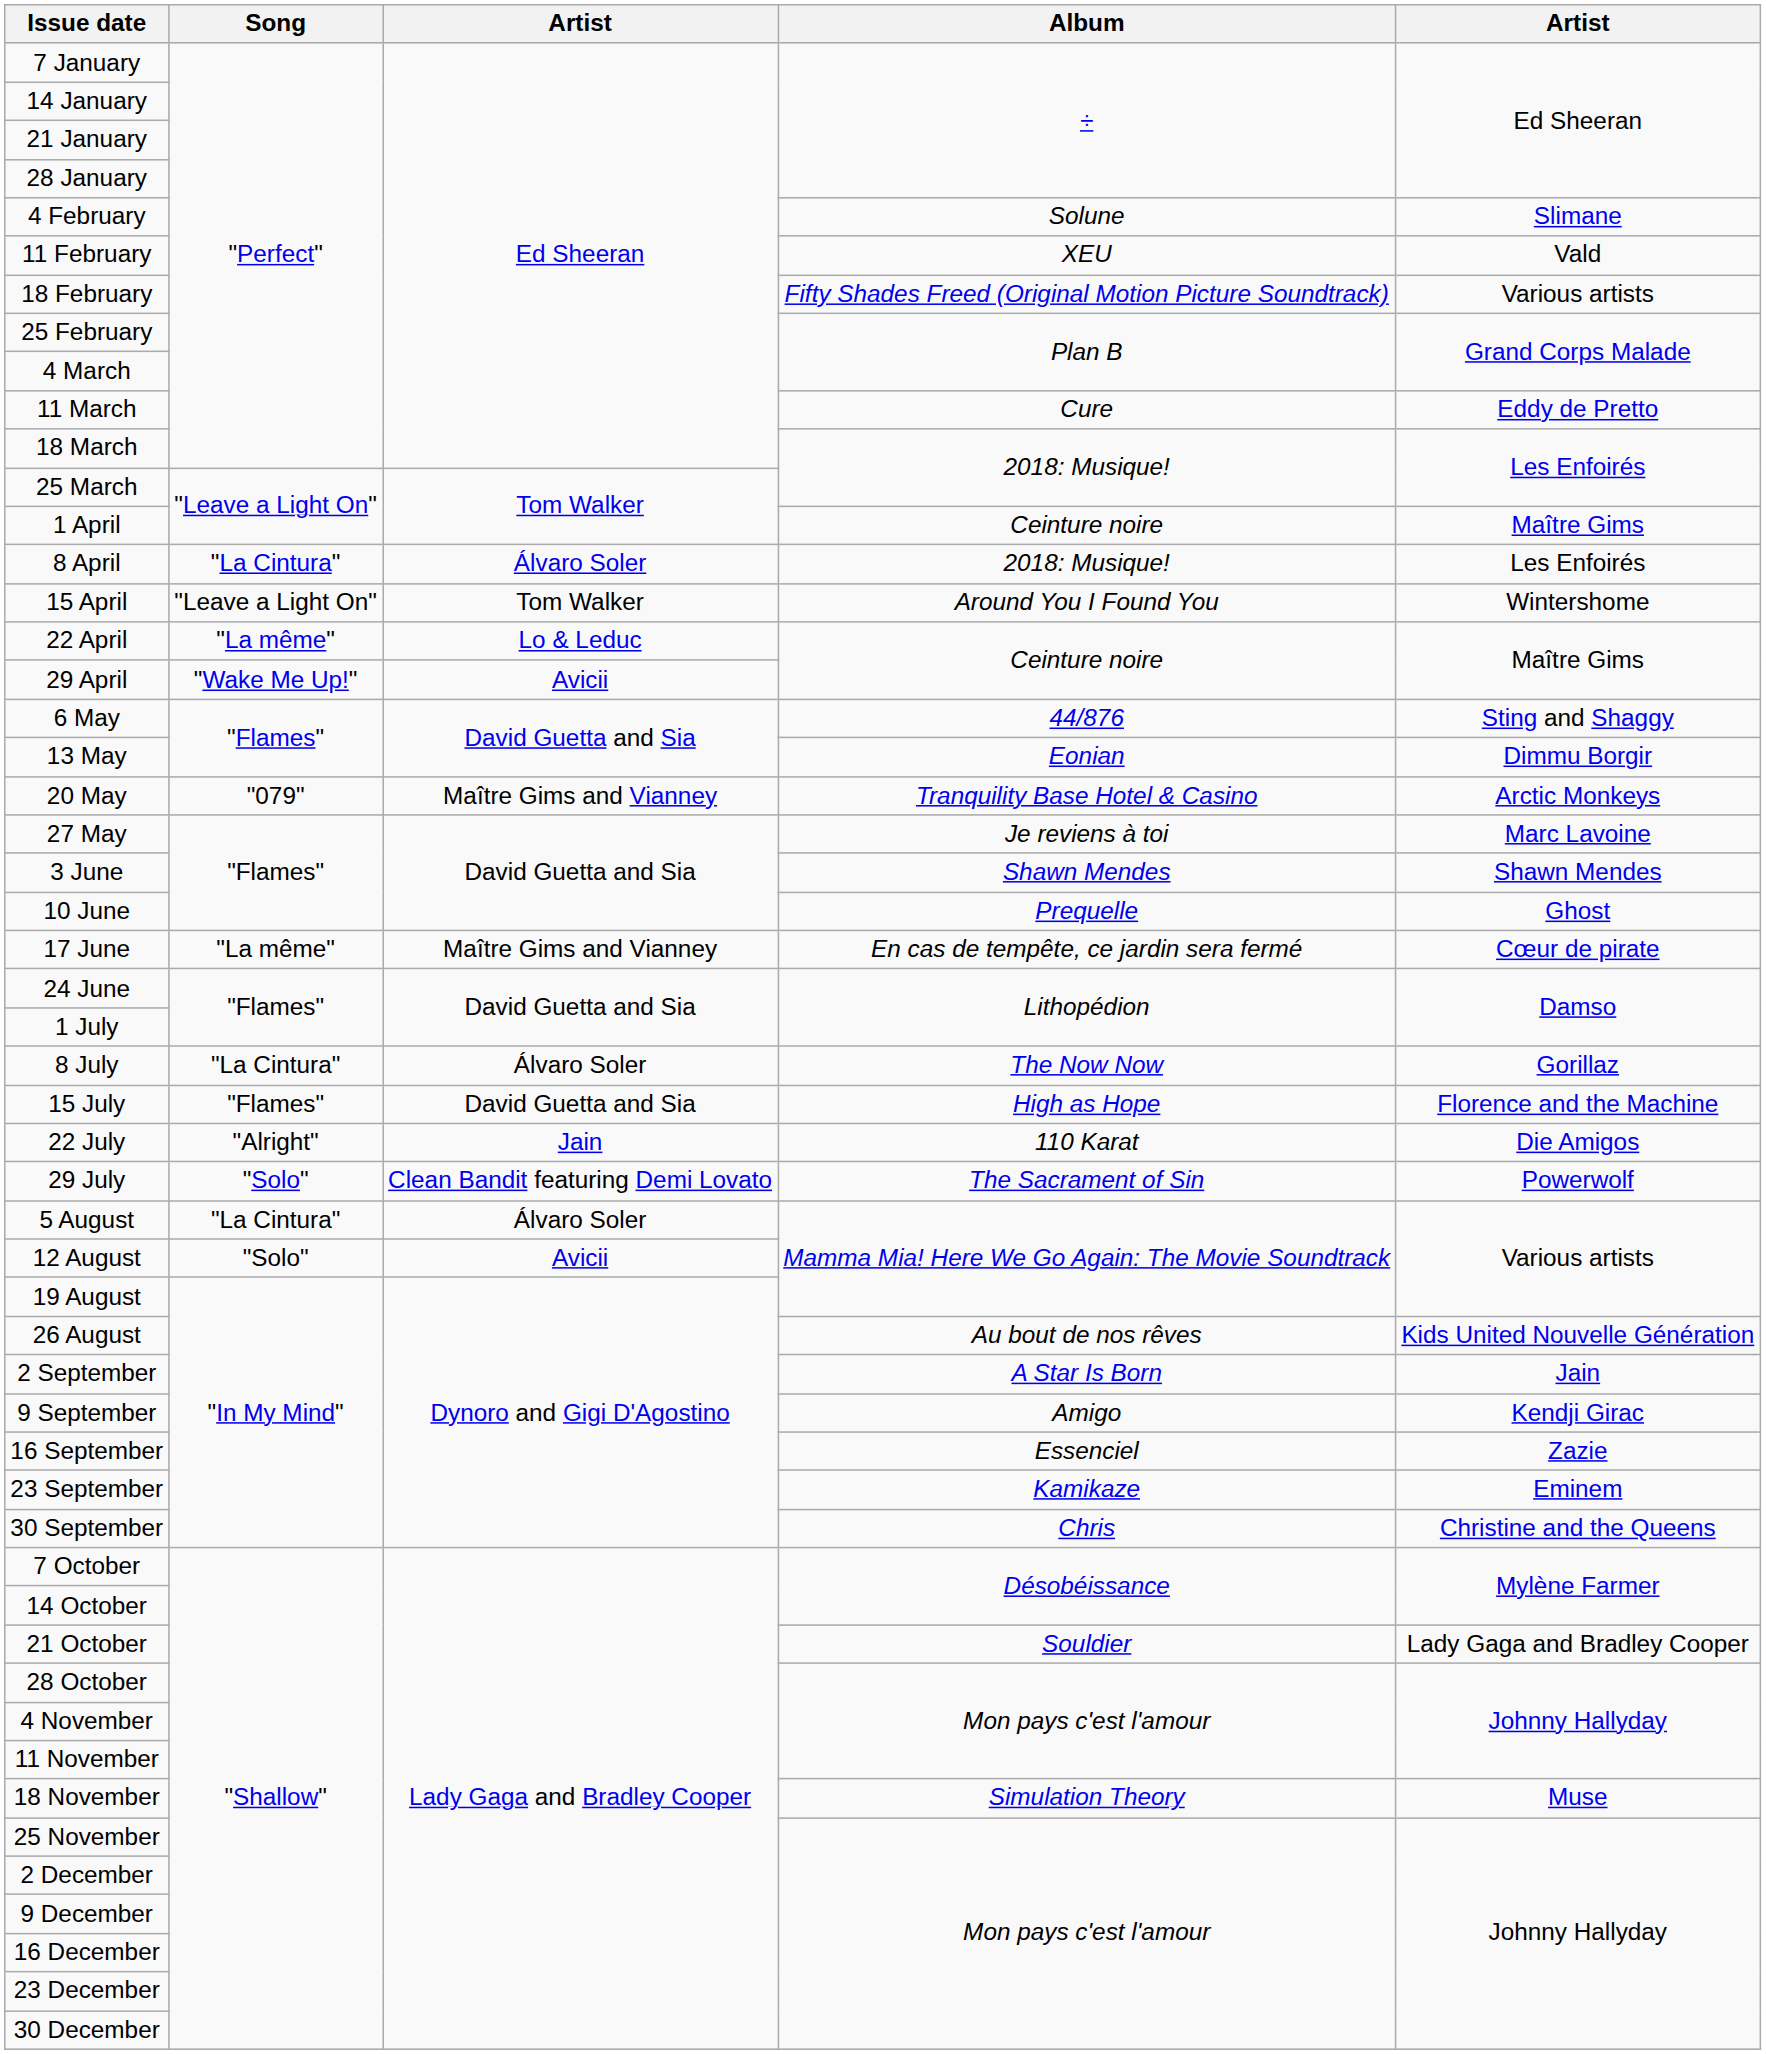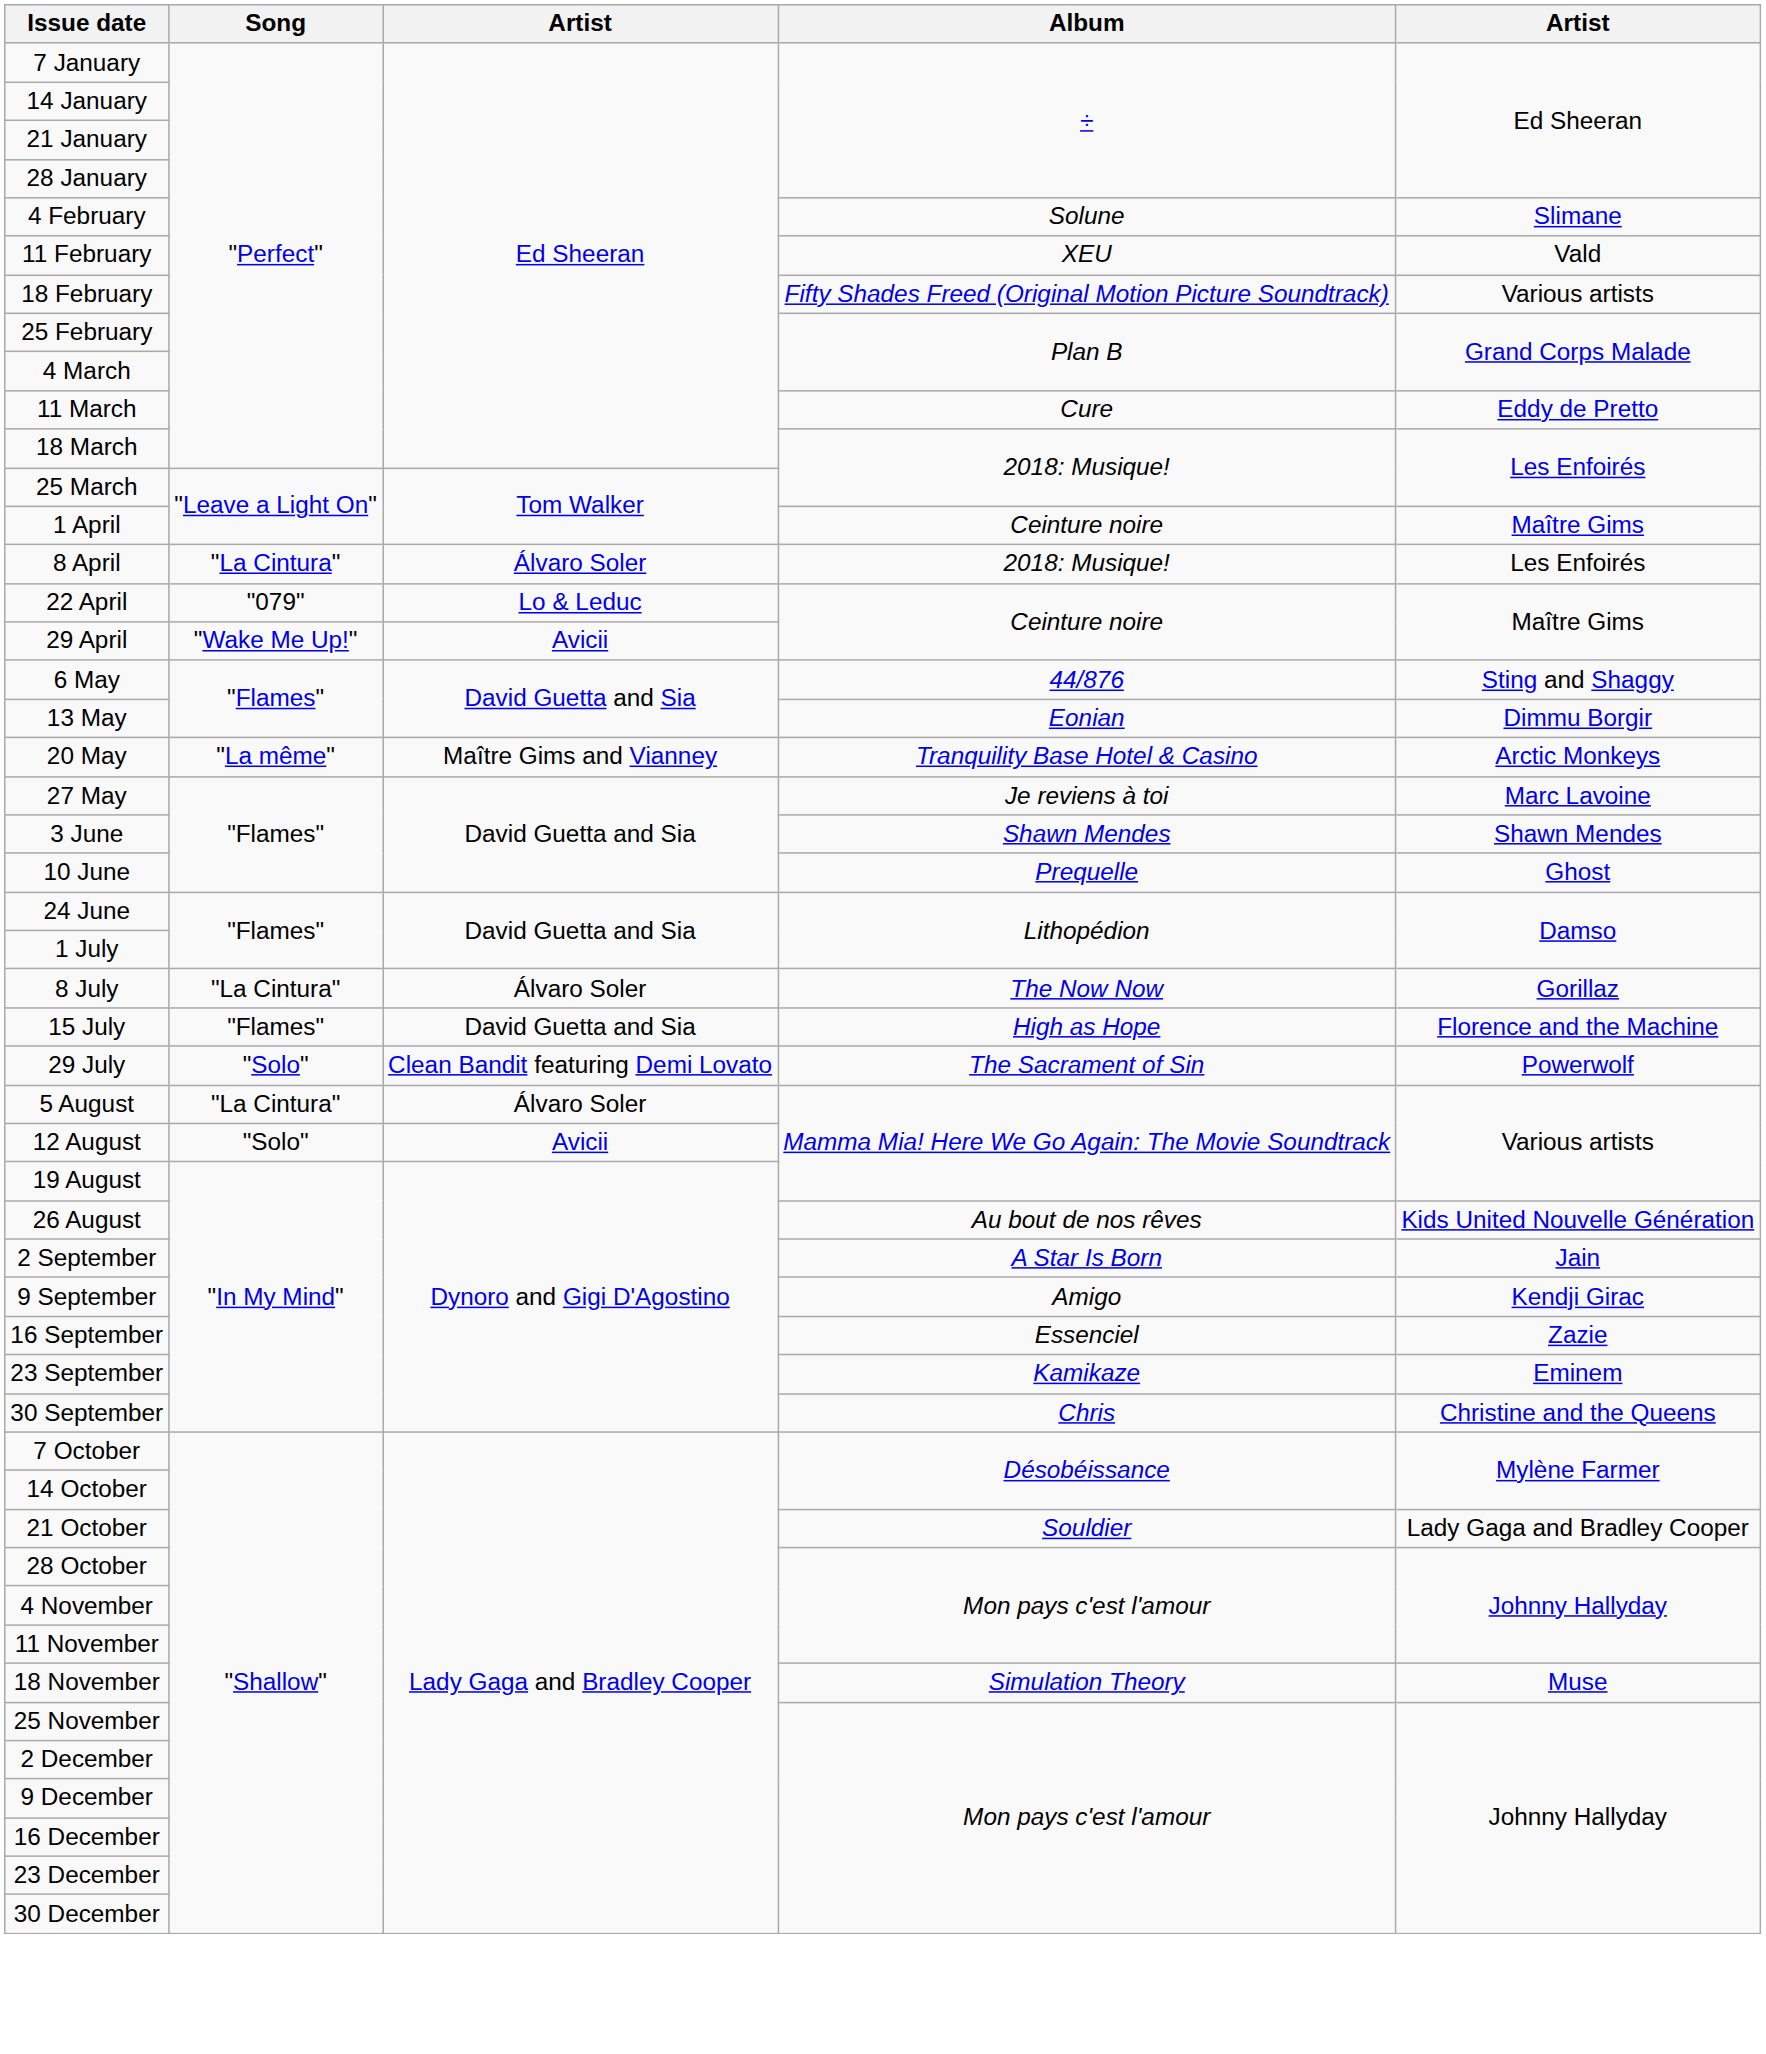- row: 15 April | "Leave a Light On" | Tom Walker | Around You I Found You | Wintershome
22 April | Song: "La même" -> "079"
20 May | Song: "079" -> "La même"
- row: 17 June | "La même" | Maître Gims and Vianney | En cas de tempête, ce jardin sera fermé | Cœur de pirate
- row: 22 July | "Alright" | Jain | 110 Karat | Die Amigos
